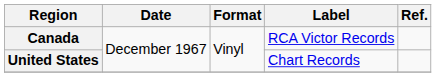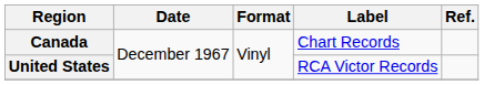Canada | Label: RCA Victor Records -> Chart Records
United States | Label: Chart Records -> RCA Victor Records
